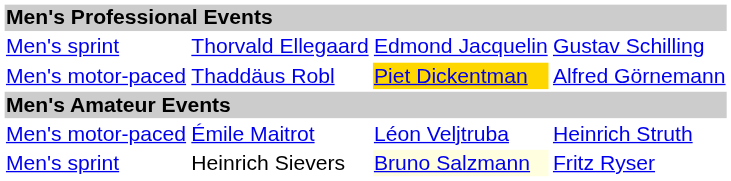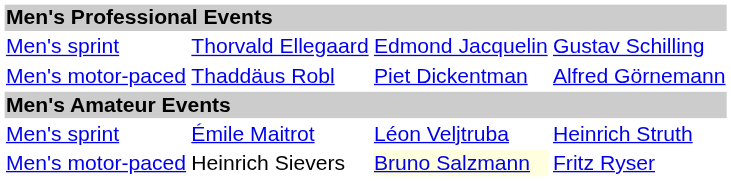Thaddäus Robl | column 3: gold background -> no background
Émile Maitrot | column 1: Men's motor-paced -> Men's sprint
Heinrich Sievers | column 1: Men's sprint -> Men's motor-paced
